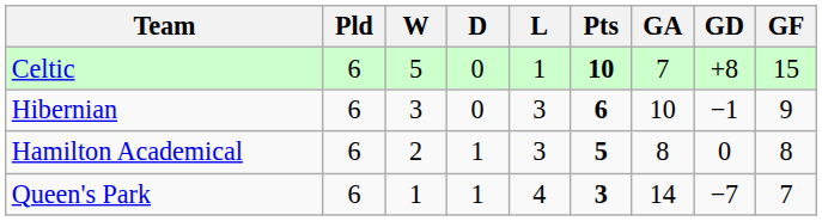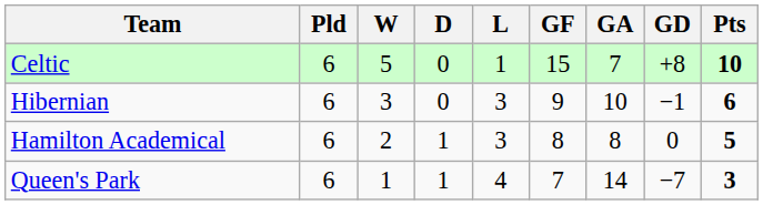columns swapped: GF <-> Pts
